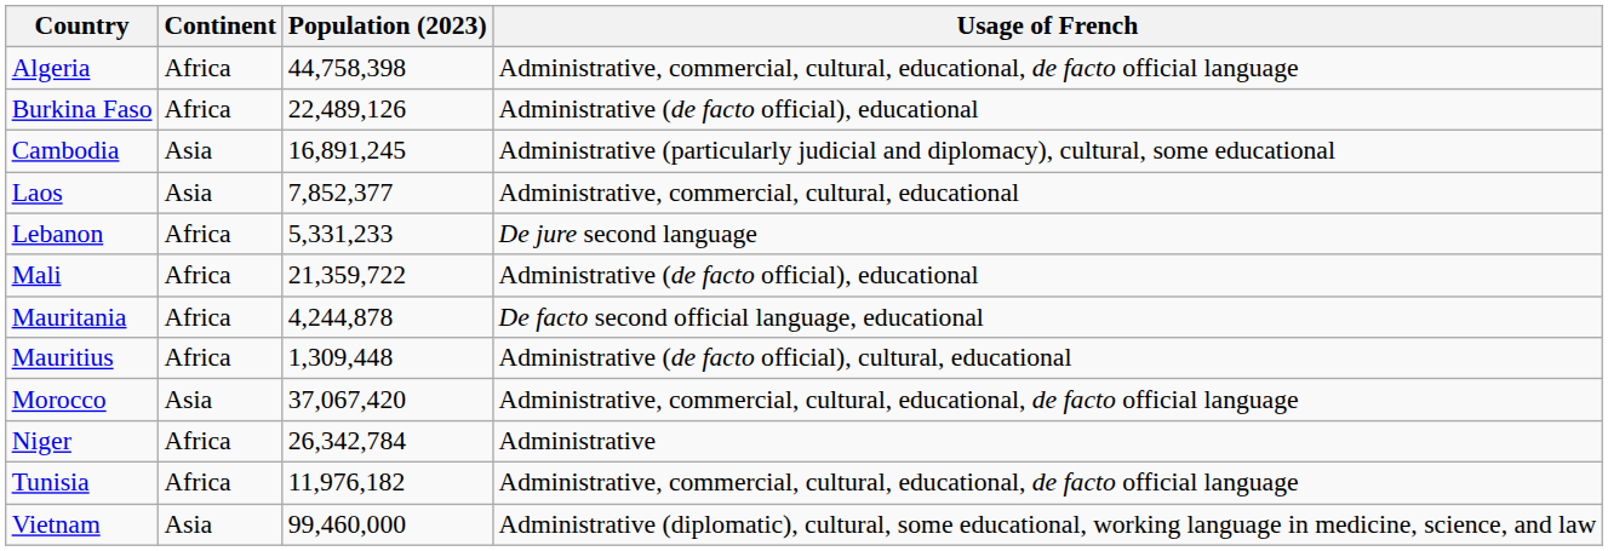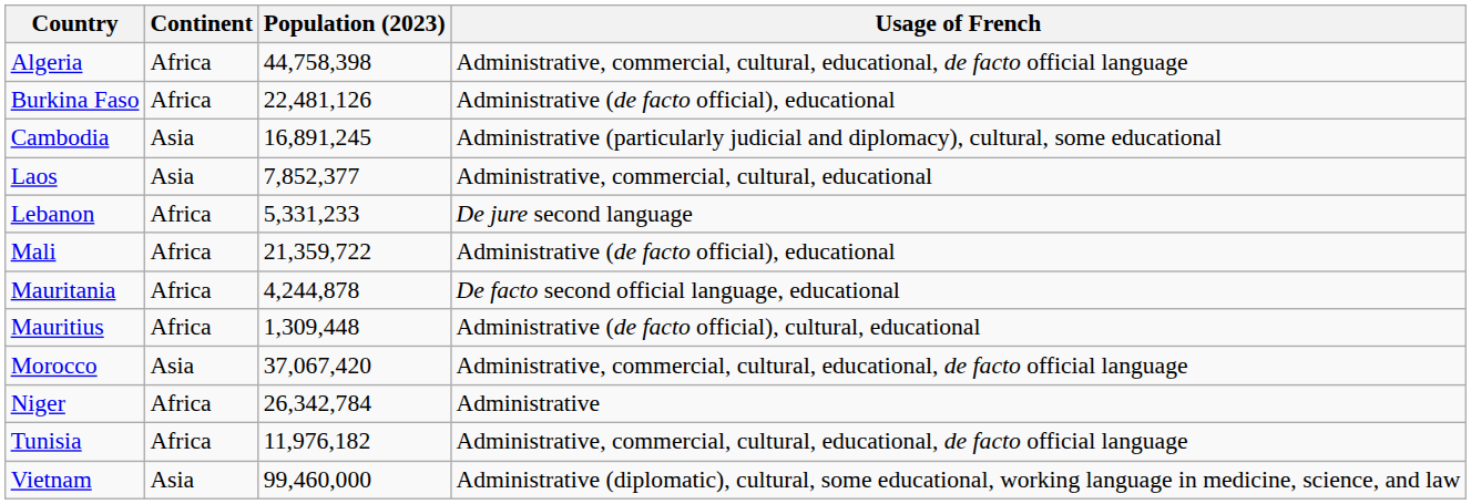Burkina Faso | Population (2023): 22,489,126 -> 22,481,126
